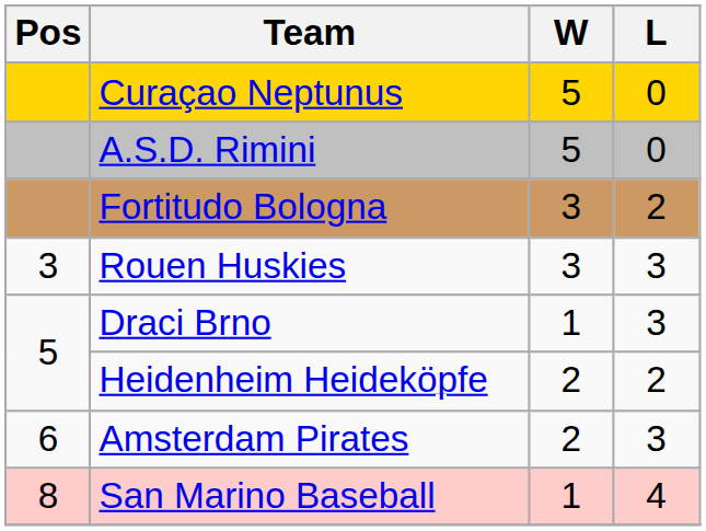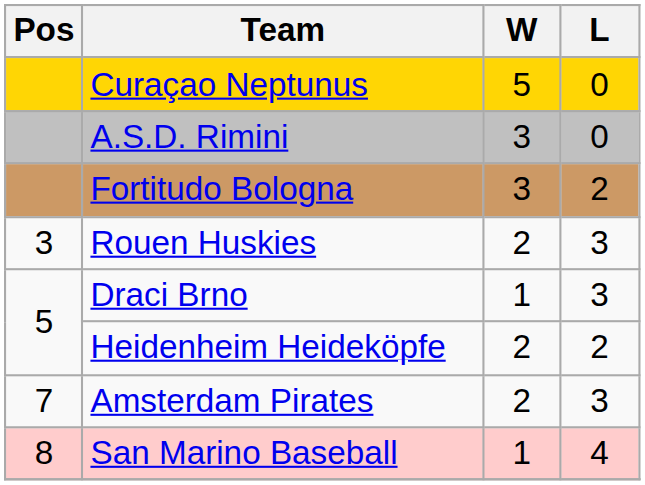A.S.D. Rimini | W: 5 -> 3
Rouen Huskies | W: 3 -> 2
Amsterdam Pirates | Pos: 6 -> 7
